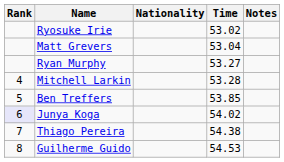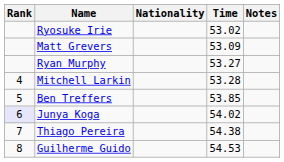Matt Grevers | Time: 53.04 -> 53.09
